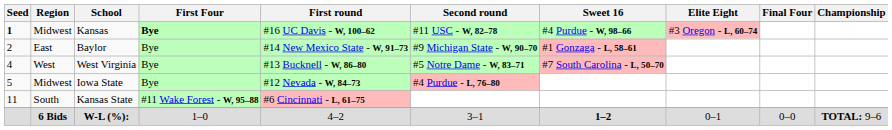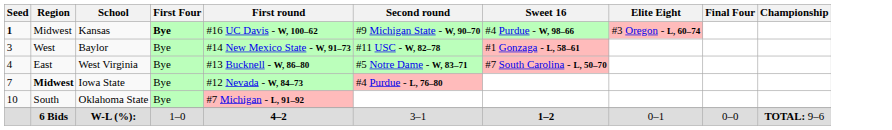Kansas | Second round: #11 USC - W, 82–78 -> #9 Michigan State - W, 90–70
Baylor | Seed: 2 -> 3
Baylor | Region: East -> West
Baylor | Second round: #9 Michigan State - W, 90–70 -> #11 USC - W, 82–78
West Virginia | Region: West -> East
Iowa State | Seed: 5 -> 7
Iowa State | Region: normal -> bold
+ row: 10 | South | Oklahoma State | Bye | #7 Michigan - L, 91–92
- row: 11 | South | Kansas State | #11 Wake Forest - W, 95–88 | #6 Cincinnati - L, 61–75
W-L (%): | First round: normal -> bold
